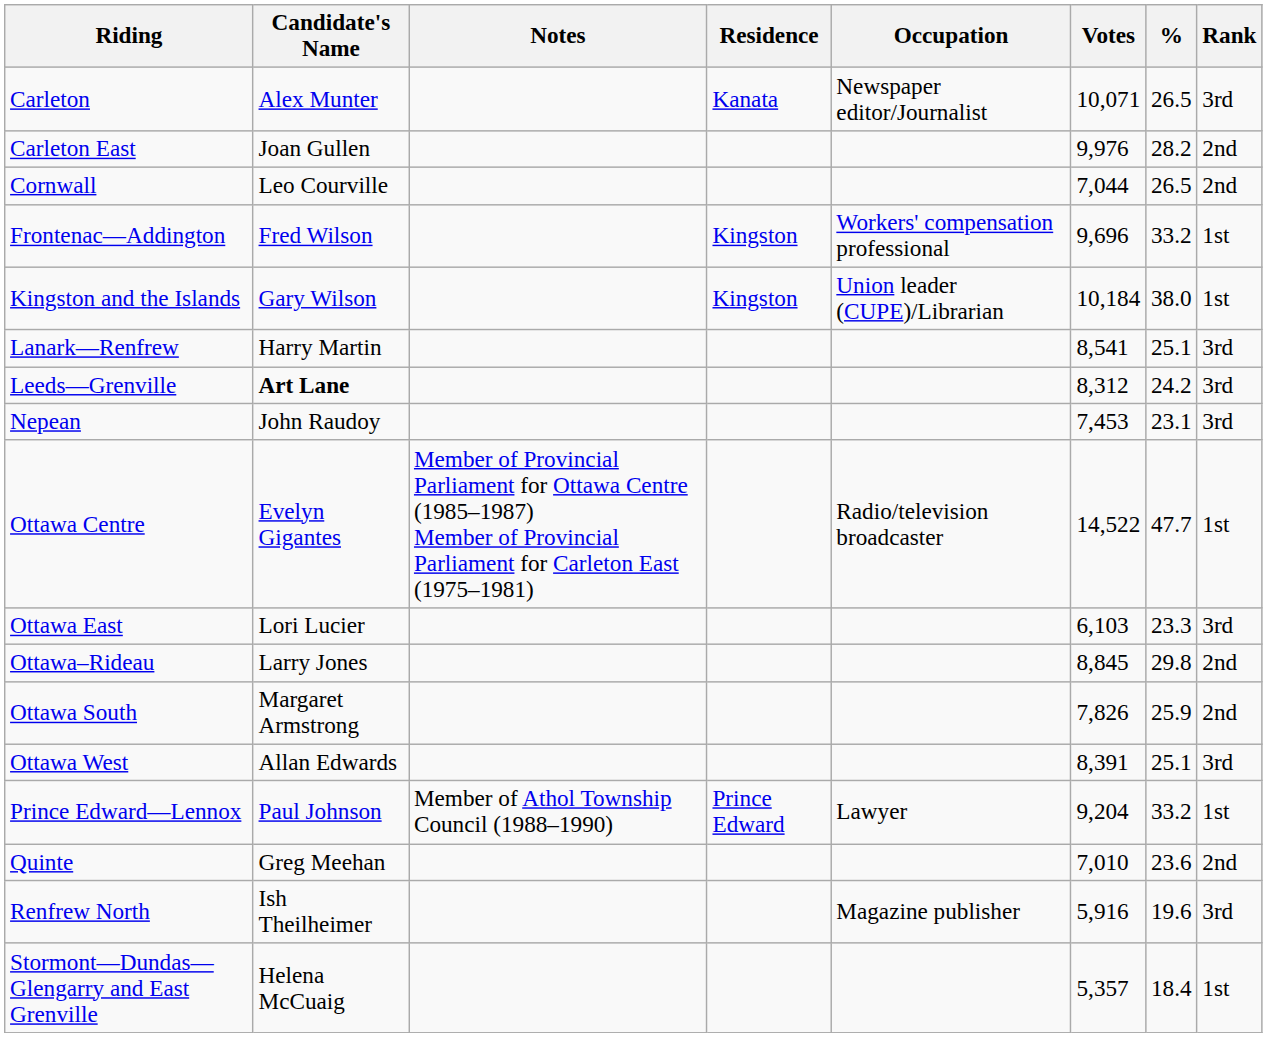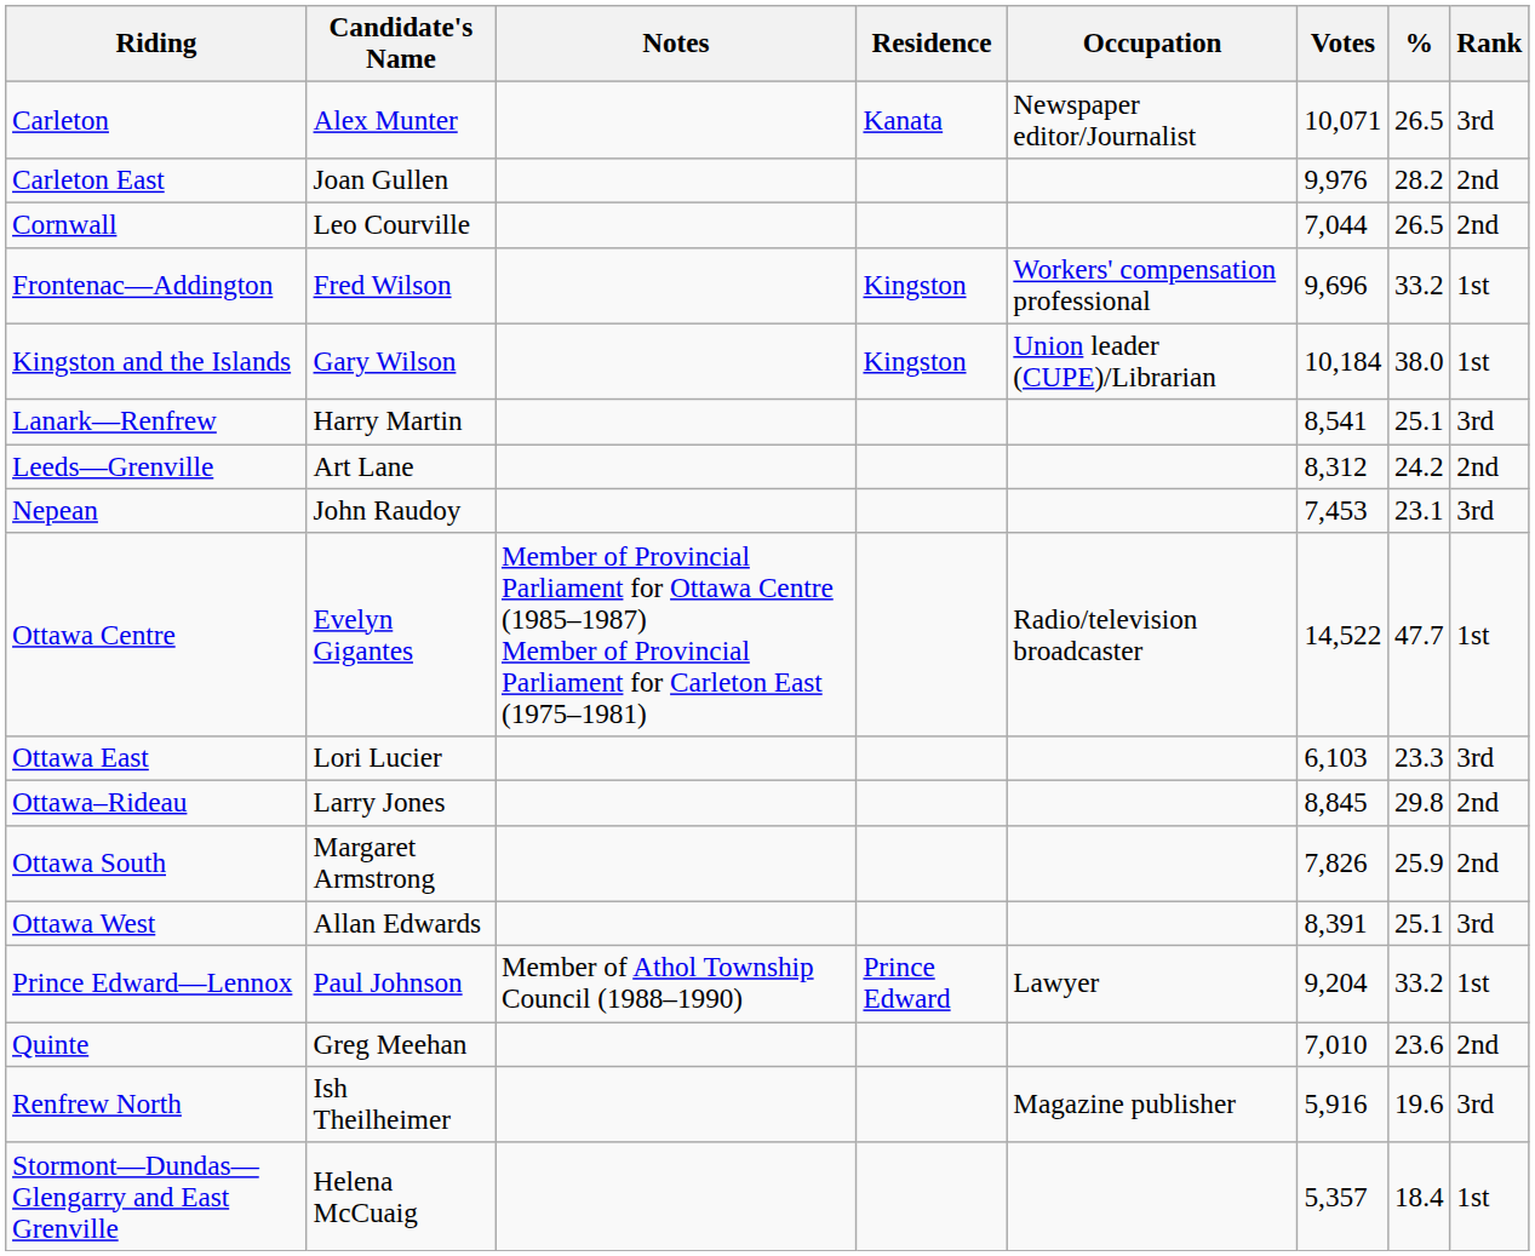Leeds—Grenville | Candidate's Name: bold -> normal
Leeds—Grenville | Rank: 3rd -> 2nd
